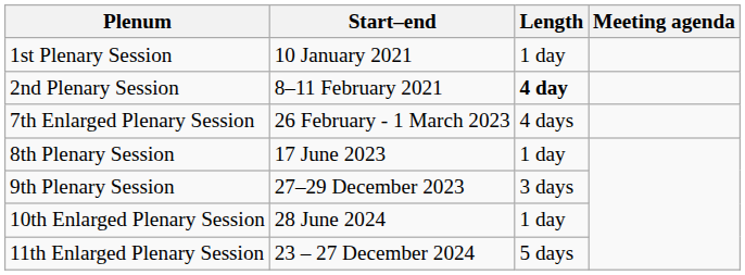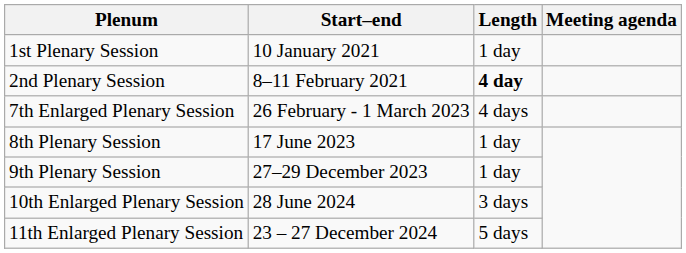9th Plenary Session | Length: 3 days -> 1 day
10th Enlarged Plenary Session | Length: 1 day -> 3 days
